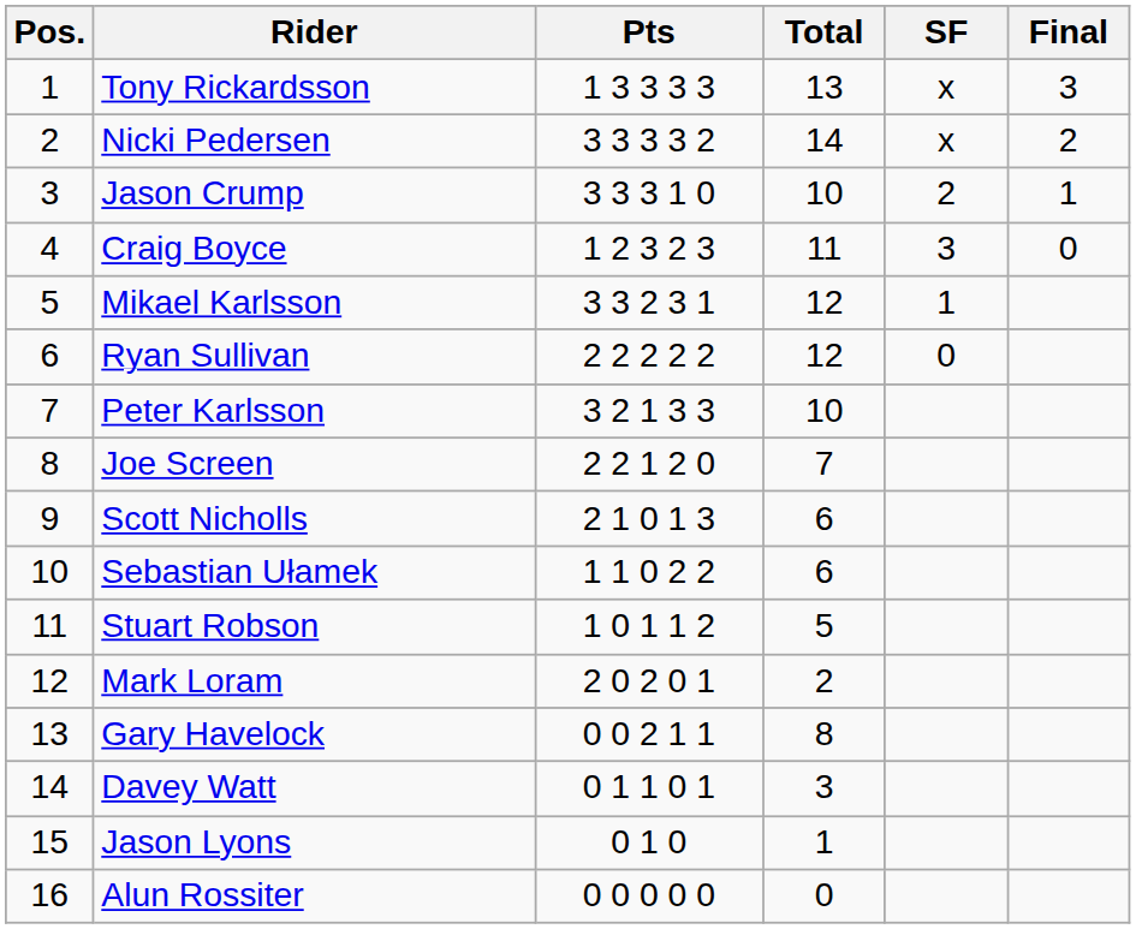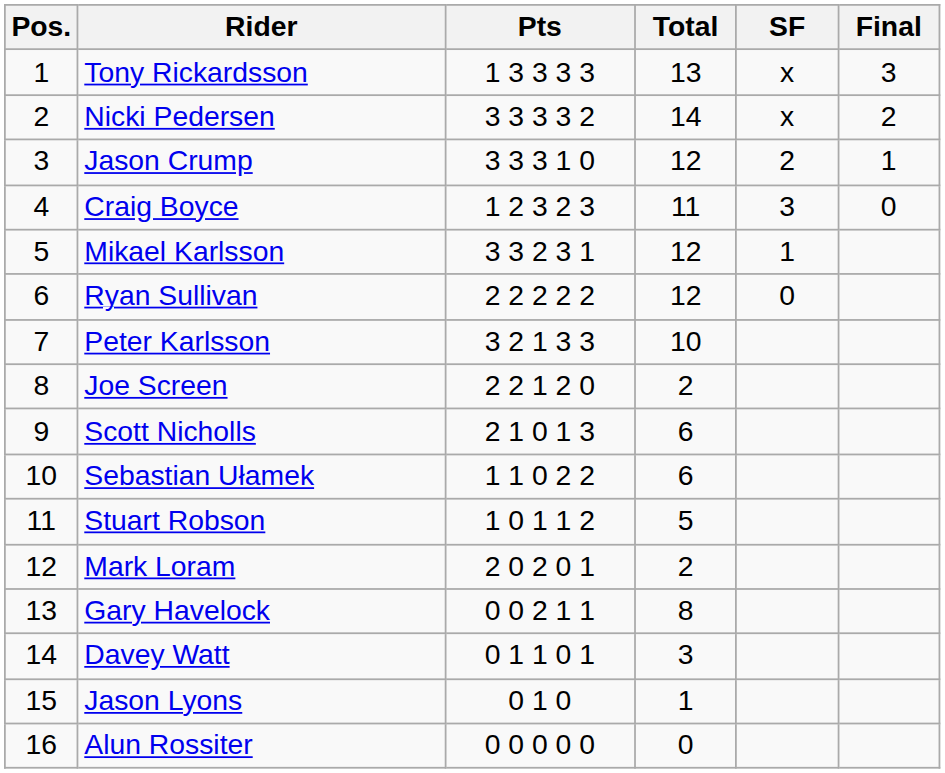Jason Crump | Total: 10 -> 12
Joe Screen | Total: 7 -> 2
